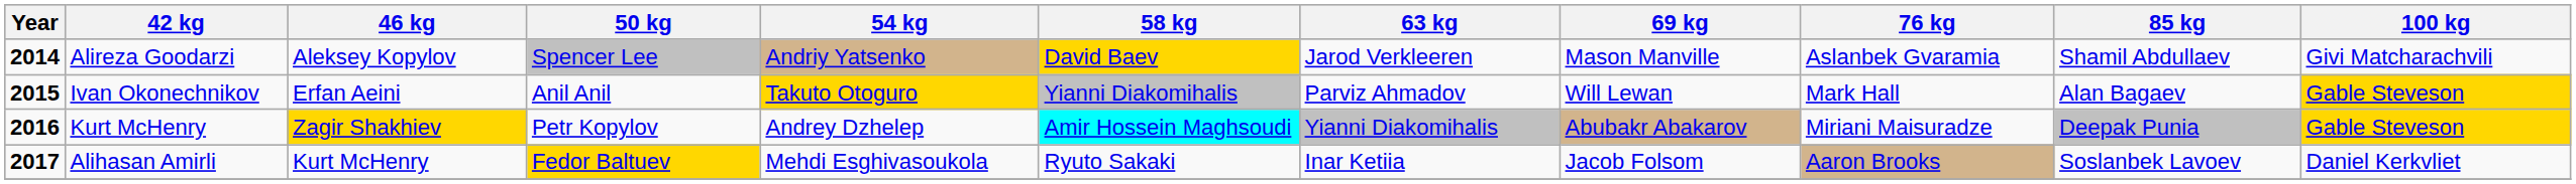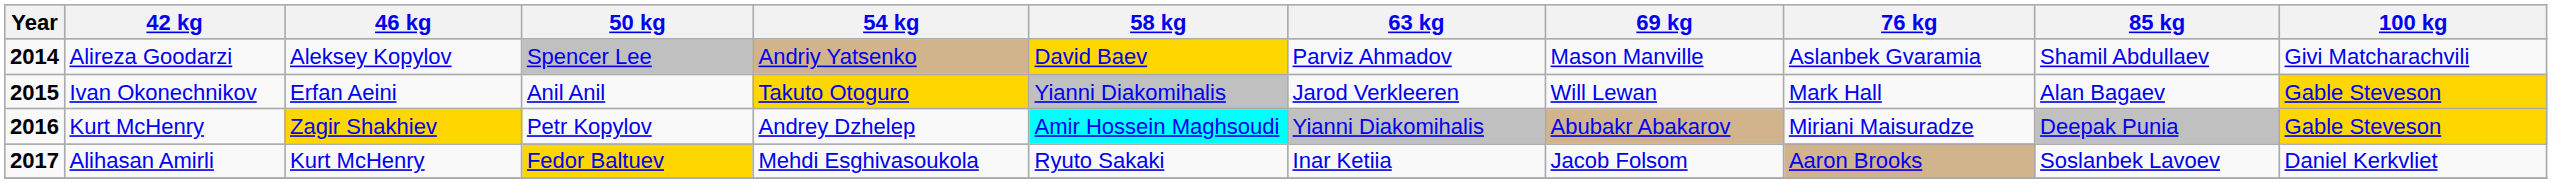Alireza Goodarzi | 63 kg: Jarod Verkleeren -> Parviz Ahmadov
Ivan Okonechnikov | 63 kg: Parviz Ahmadov -> Jarod Verkleeren
